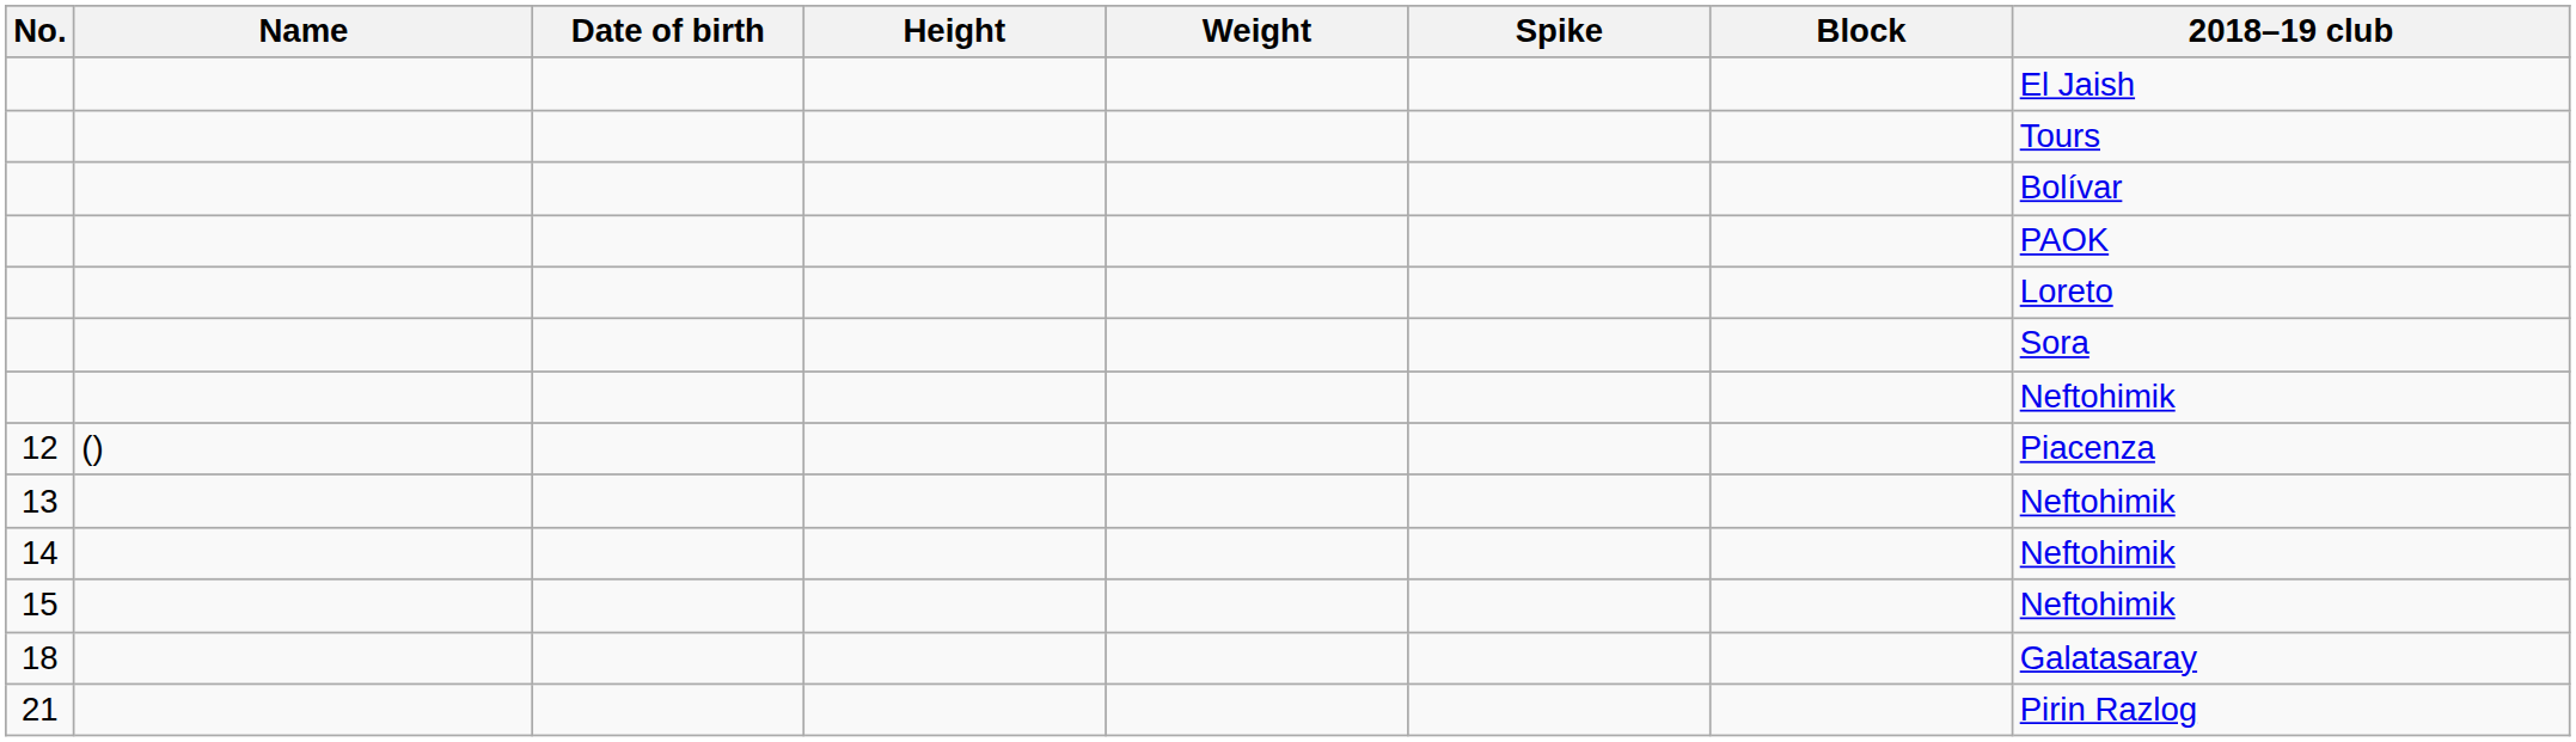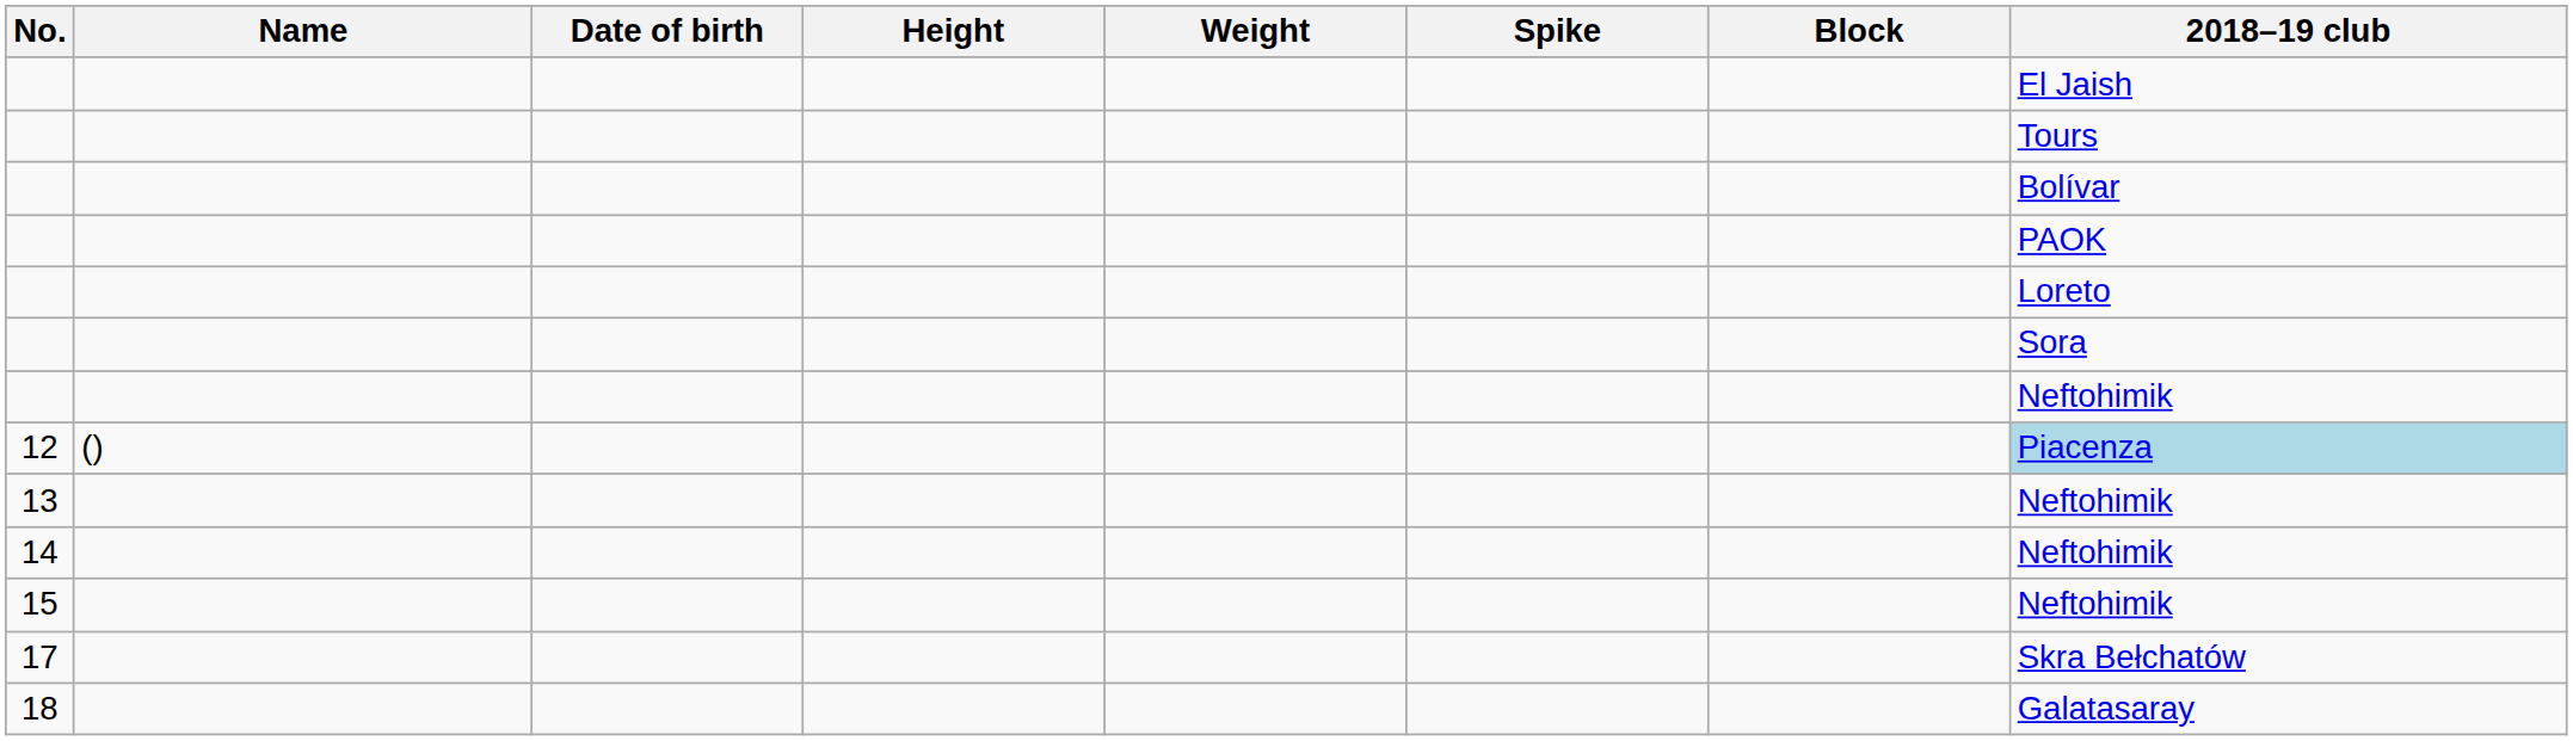12 | 2018–19 club: no background -> lightblue background
+ row: 17 | Skra Bełchatów
- row: 21 | Pirin Razlog
